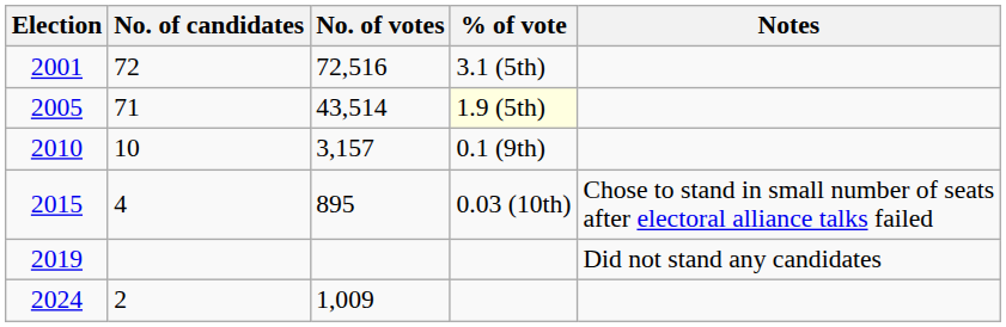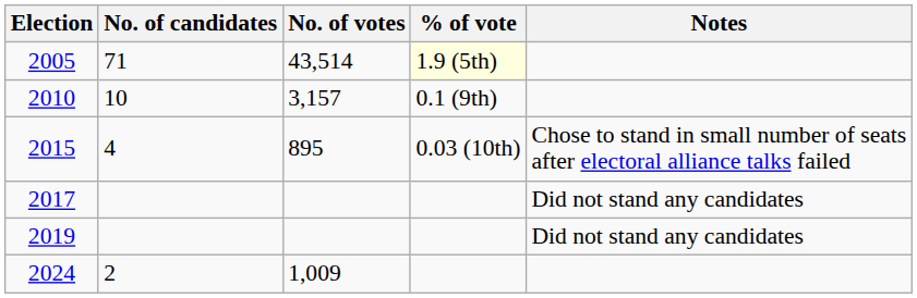- row: 2001 | 72 | 72,516 | 3.1 (5th)
+ row: 2017 | Did not stand any candidates
